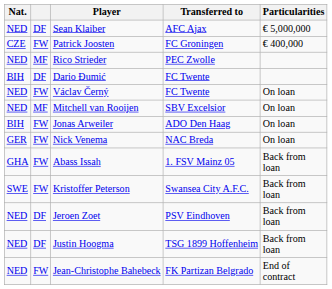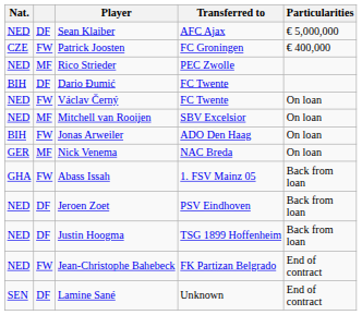Nick Venema | column 2: FW -> MF
- row: SWE | FW | Kristoffer Peterson | Swansea City A.F.C. | Back from loan
+ row: SEN | DF | Lamine Sané | Unknown | End of contract
